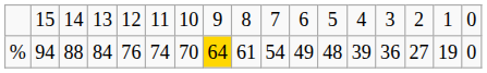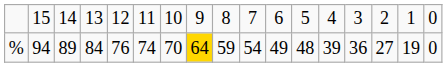% | column 3: 88 -> 89
% | column 9: 61 -> 59
